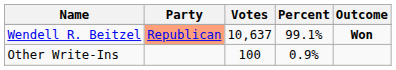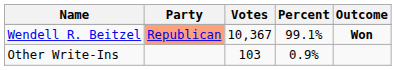Wendell R. Beitzel | Votes: 10,637 -> 10,367
Other Write-Ins | Votes: 100 -> 103
